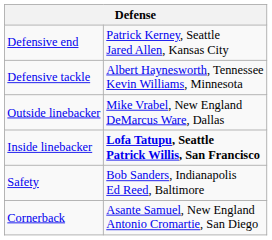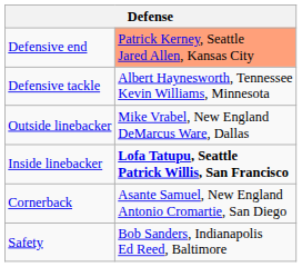Defensive end | column 2: no background -> lightsalmon background
rows swapped: Cornerback <-> Safety
